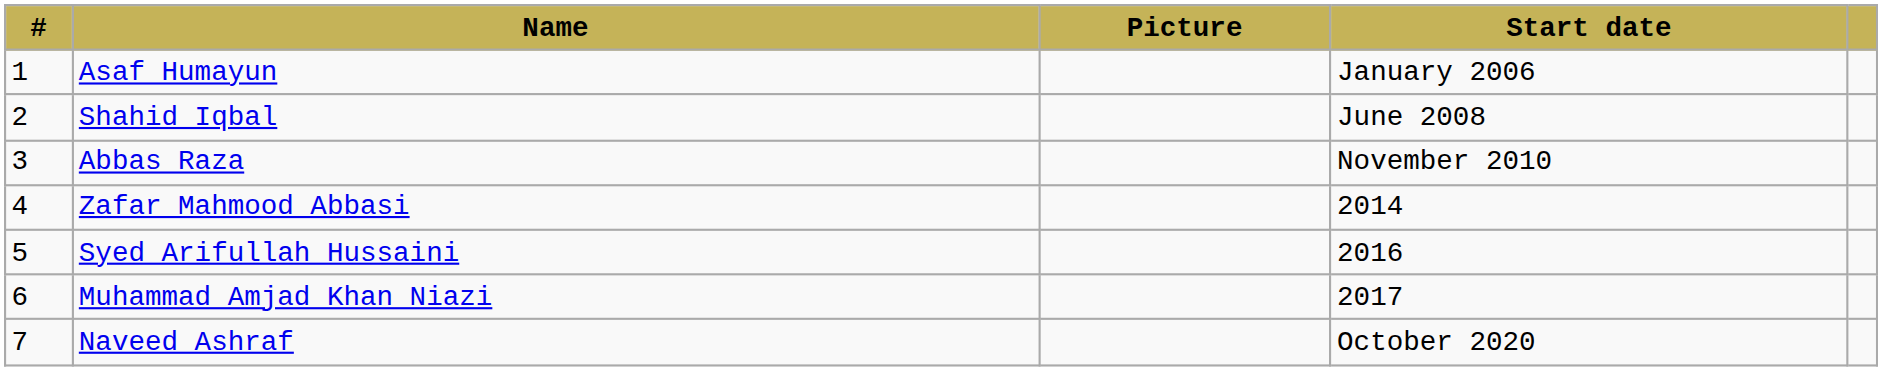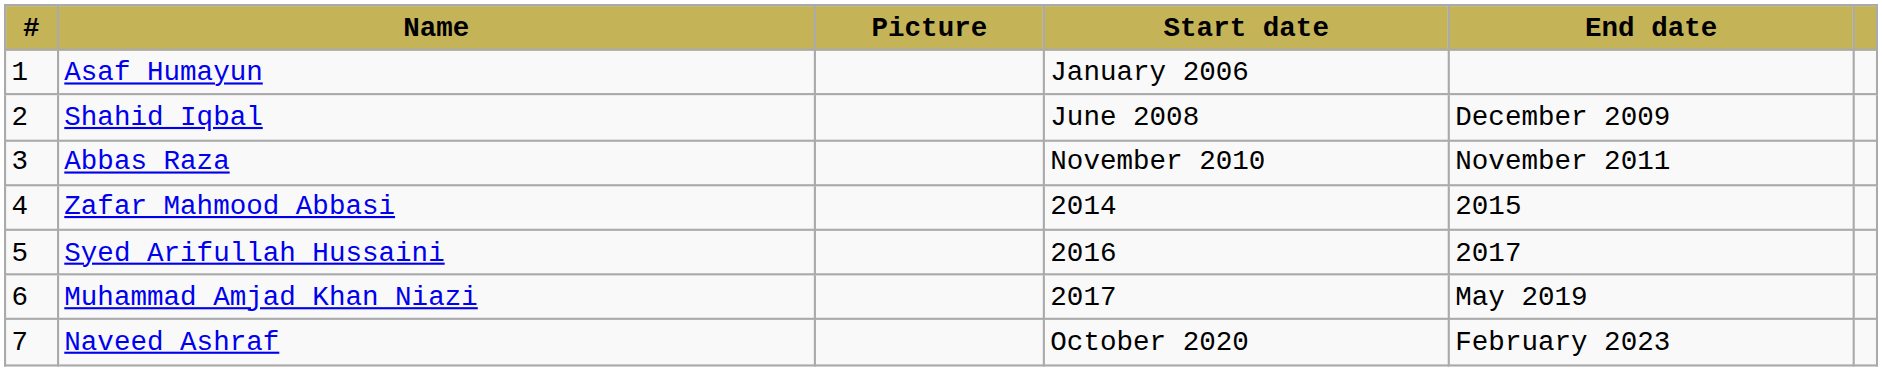+ column: End date | December 2009 | November 2011 | 2015 | 2017 | May 2019 | February 2023
